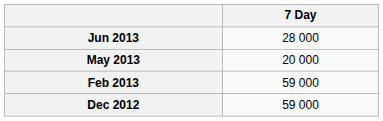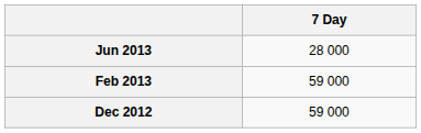- row: May 2013 | 20 000
